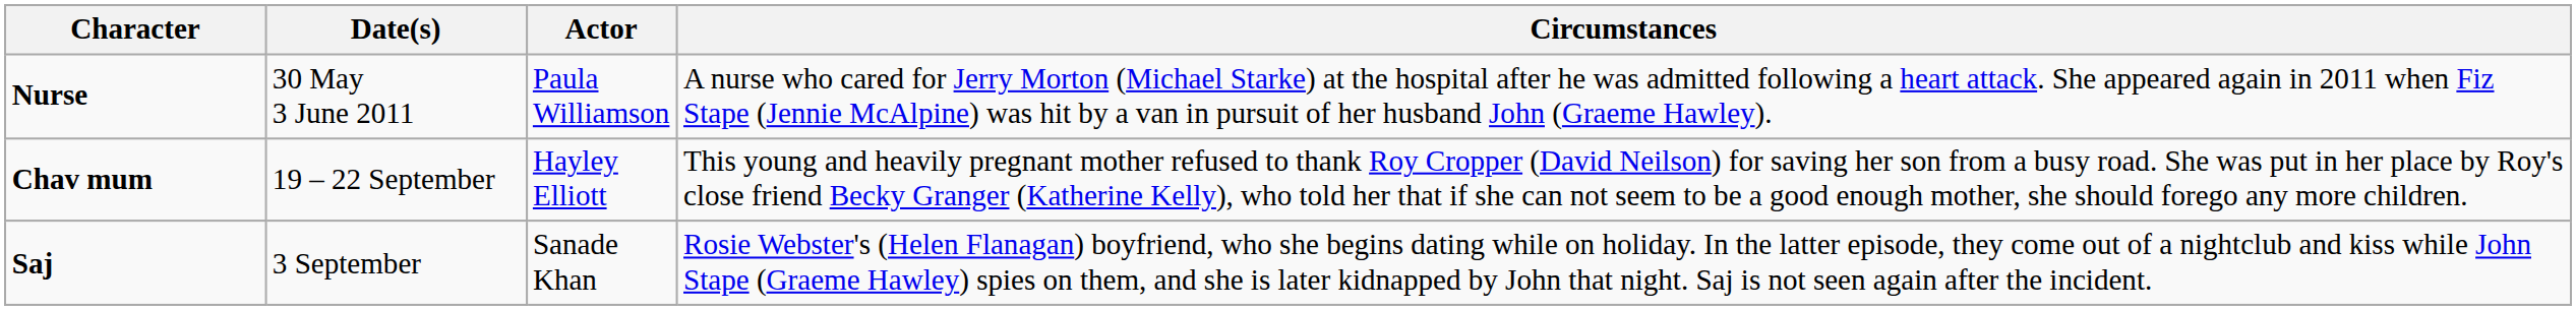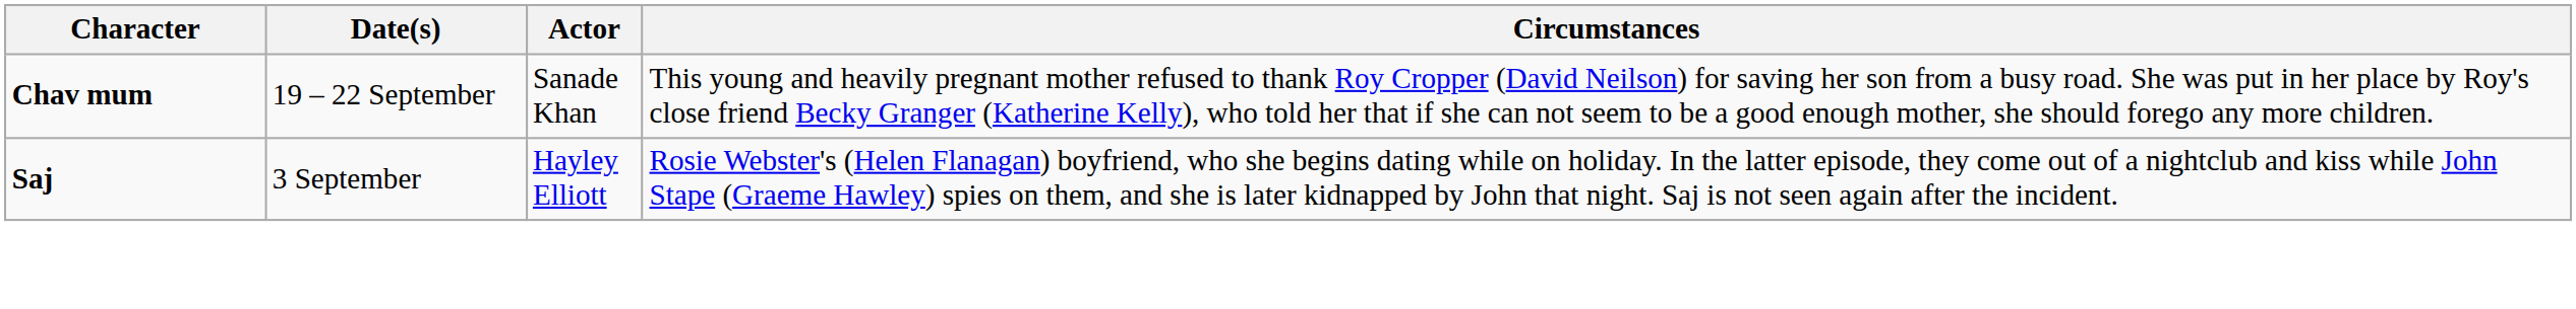- row: Nurse | 30 May 3 June 2011 | Paula Williamson | A nurse who cared for Jerry Morton (Michael Starke) at the hospital after he was admitted following a heart attack. She appeared again in 2011 when Fiz Stape (Jennie McAlpine) was hit by a van in pursuit of her husband John (Graeme Hawley).
Chav mum | Actor: Hayley Elliott -> Sanade Khan
Saj | Actor: Sanade Khan -> Hayley Elliott
